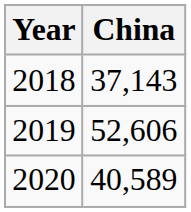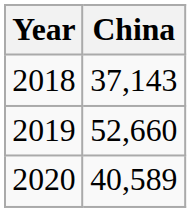2019 | China: 52,606 -> 52,660
